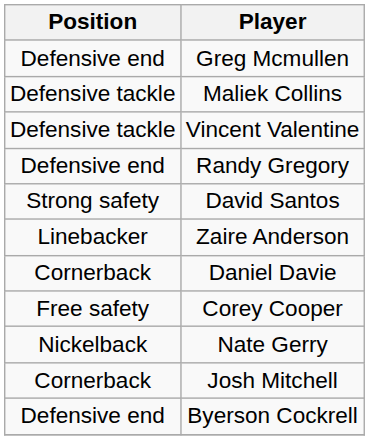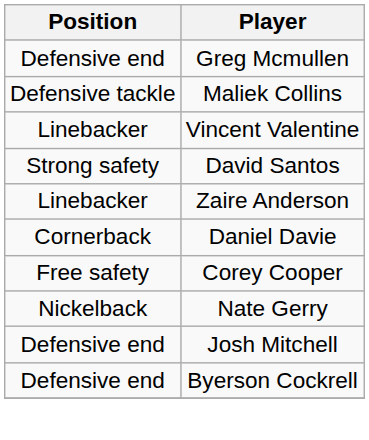Vincent Valentine | Position: Defensive tackle -> Linebacker
- row: Defensive end | Randy Gregory
Josh Mitchell | Position: Cornerback -> Defensive end
